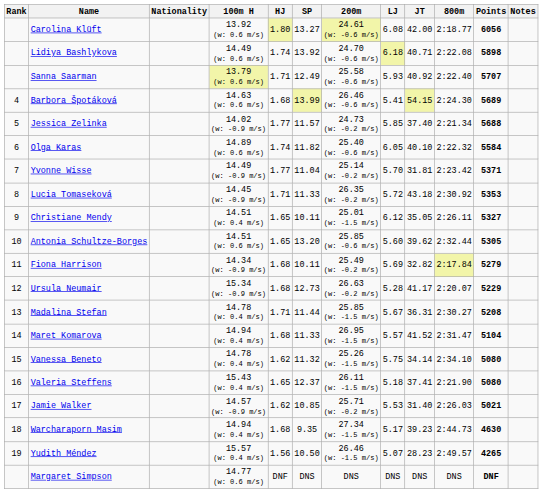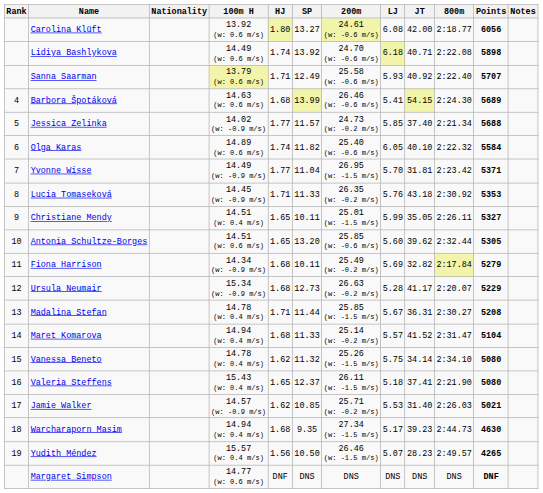Yvonne Wisse | 200m: 25.14 (w: -0.2 m/s) -> 26.95 (w: -1.5 m/s)
Lucia Tomaseková | LJ: 5.72 -> 5.76
Christiane Mendy | LJ: 6.12 -> 5.99
Maret Komarova | 200m: 26.95 (w: -1.5 m/s) -> 25.14 (w: -0.2 m/s)
